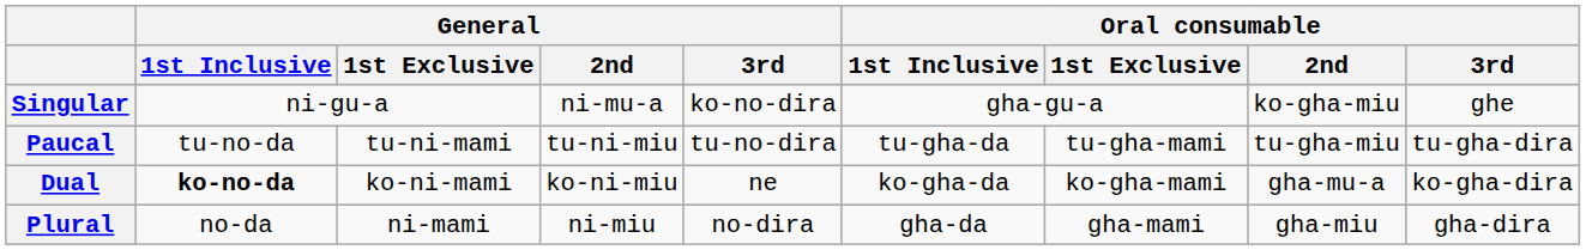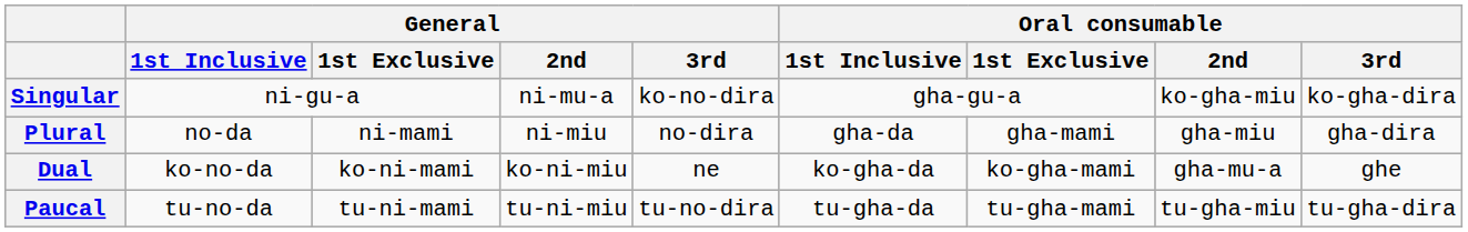Singular | Oral consumable / 3rd: ghe -> ko-gha-dira
rows swapped: Plural <-> Paucal
Dual | General / 1st Inclusive: bold -> normal
Dual | Oral consumable / 3rd: ko-gha-dira -> ghe
